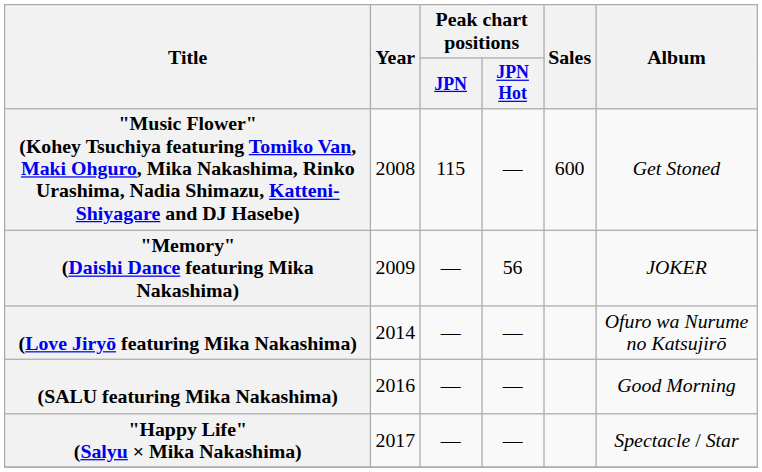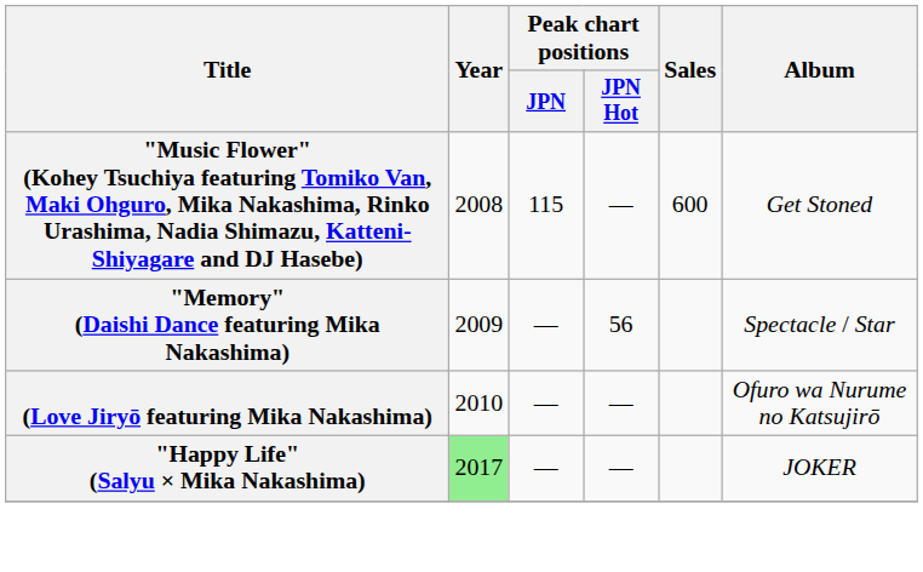"Memory" (Daishi Dance featuring Mika Nakashima) | Album: JOKER -> Spectacle / Star
(Love Jiryō featuring Mika Nakashima) | Year: 2014 -> 2010
- row: (SALU featuring Mika Nakashima) | 2016 | — | — | Good Morning
"Happy Life" (Salyu × Mika Nakashima) | Year: no background -> lightgreen background
"Happy Life" (Salyu × Mika Nakashima) | Album: Spectacle / Star -> JOKER
